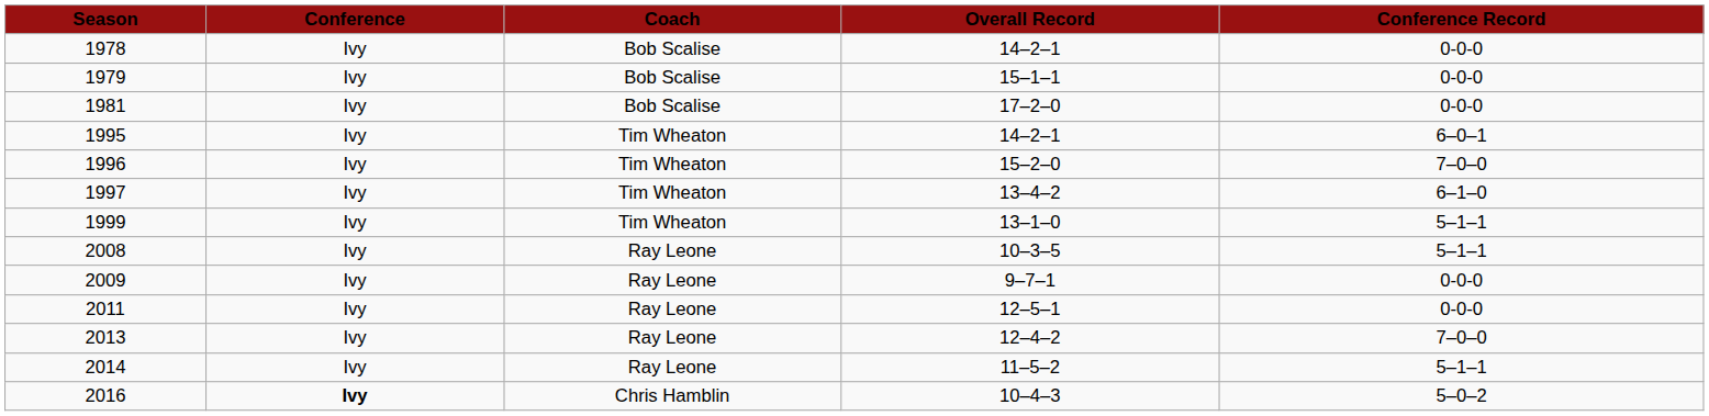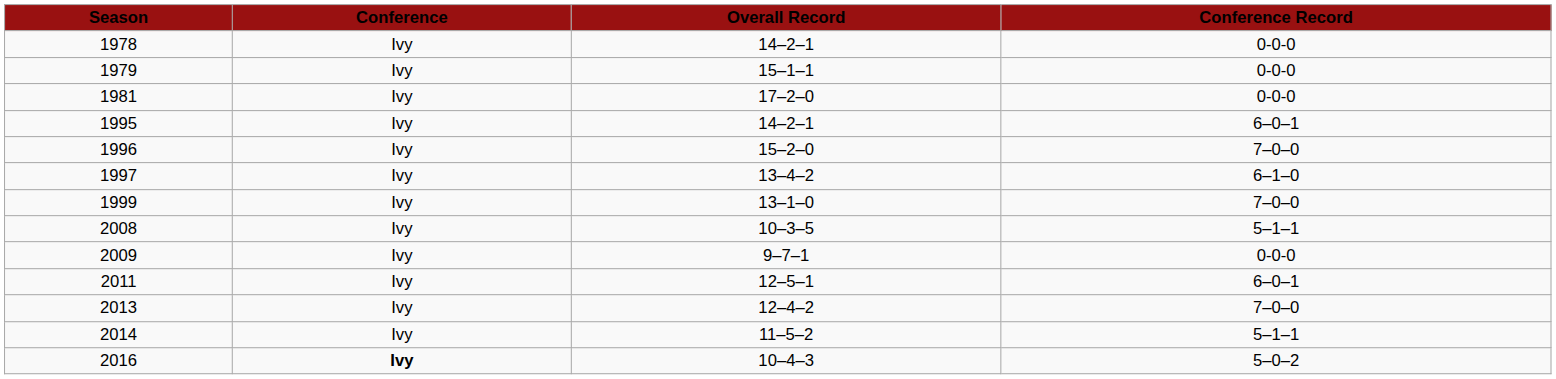- column: Coach | Bob Scalise | Bob Scalise | Bob Scalise | Tim Wheaton | Tim Wheaton | Tim Wheaton | Tim Wheaton | Ray Leone | Ray Leone | Ray Leone | Ray Leone | Ray Leone | Chris Hamblin
1999 | Conference Record: 5–1–1 -> 7–0–0
2011 | Conference Record: 0-0-0 -> 6–0–1
